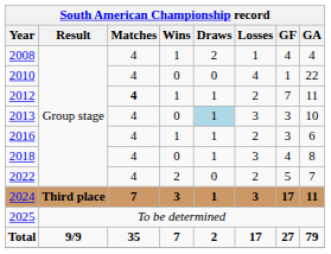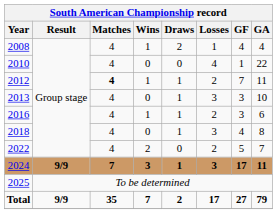2013 | Draws: lightblue background -> no background
2024 | Result: Third place -> 9/9
